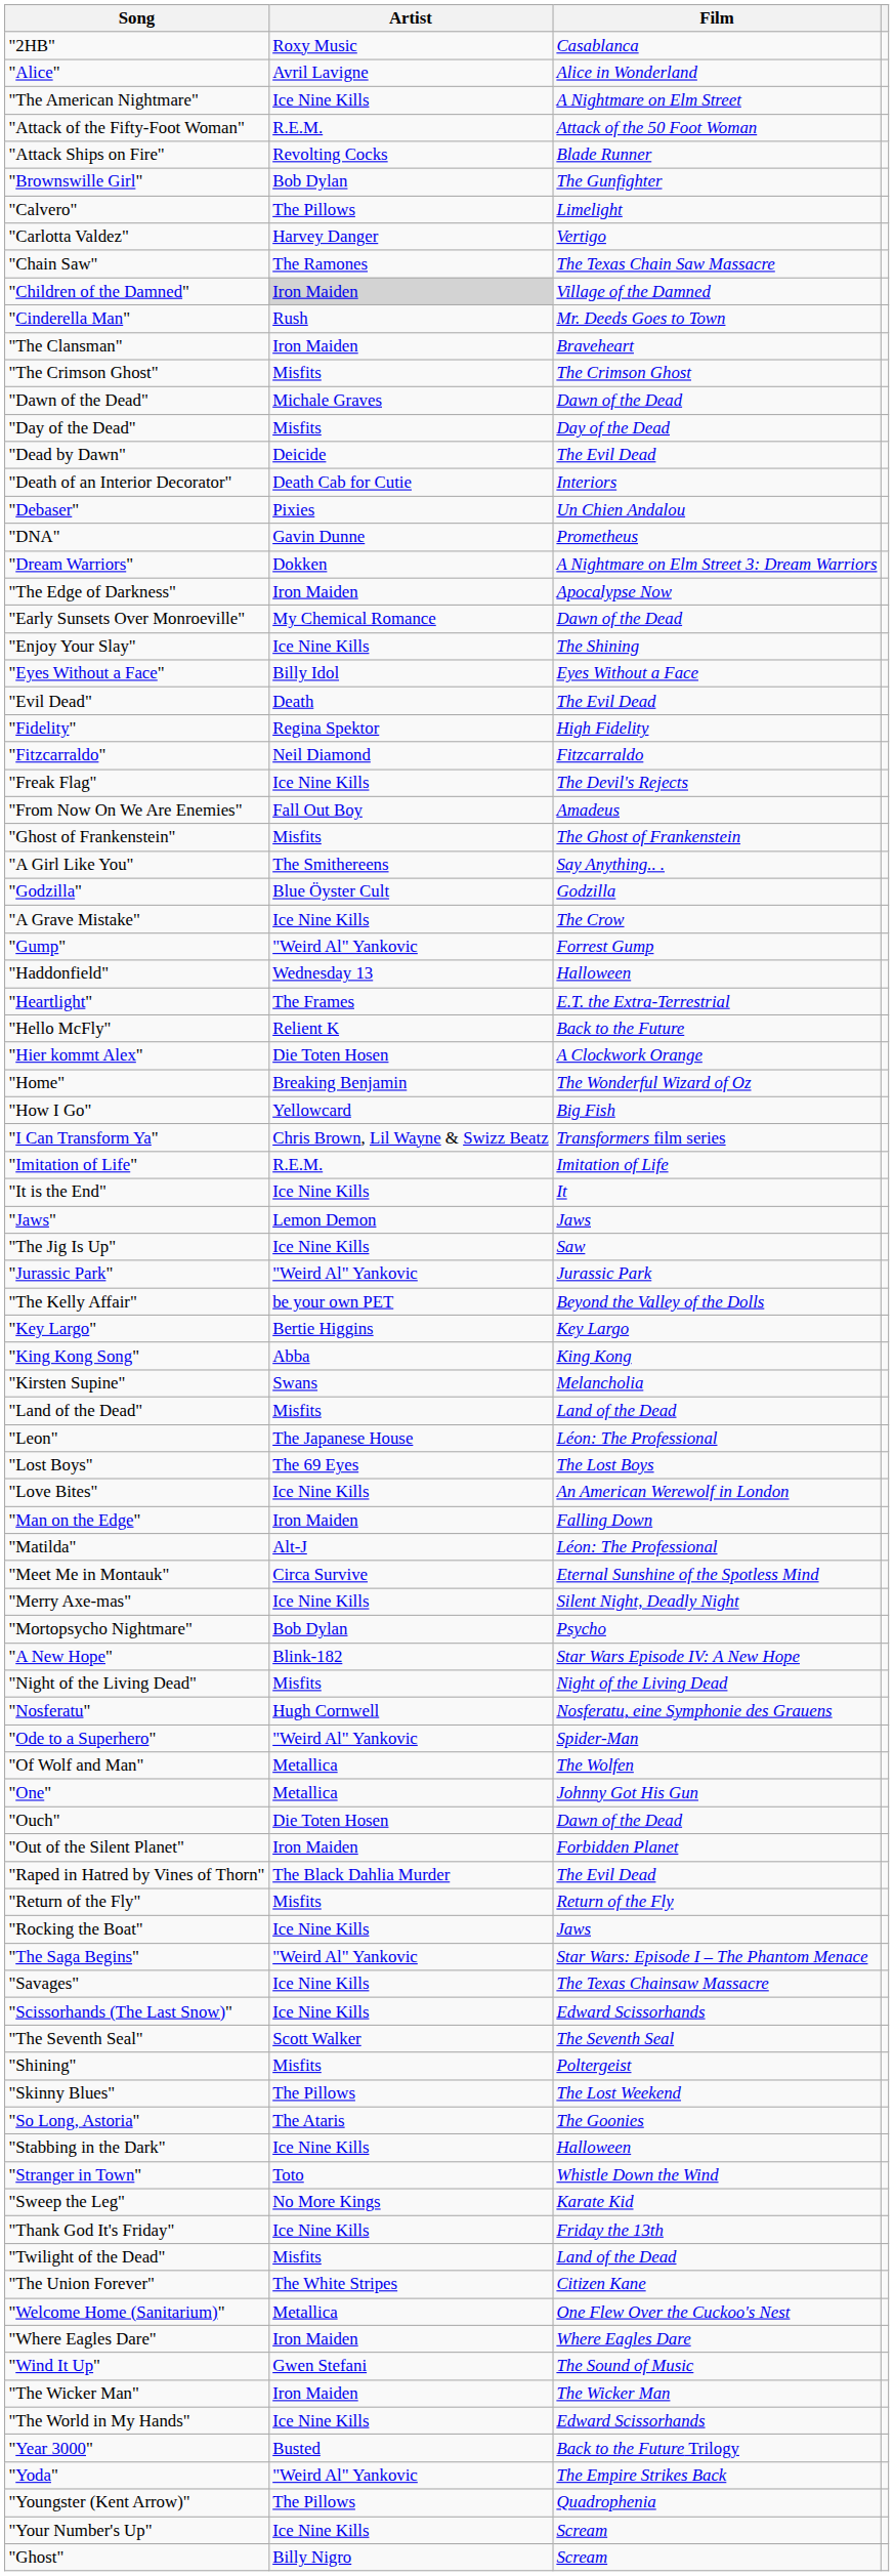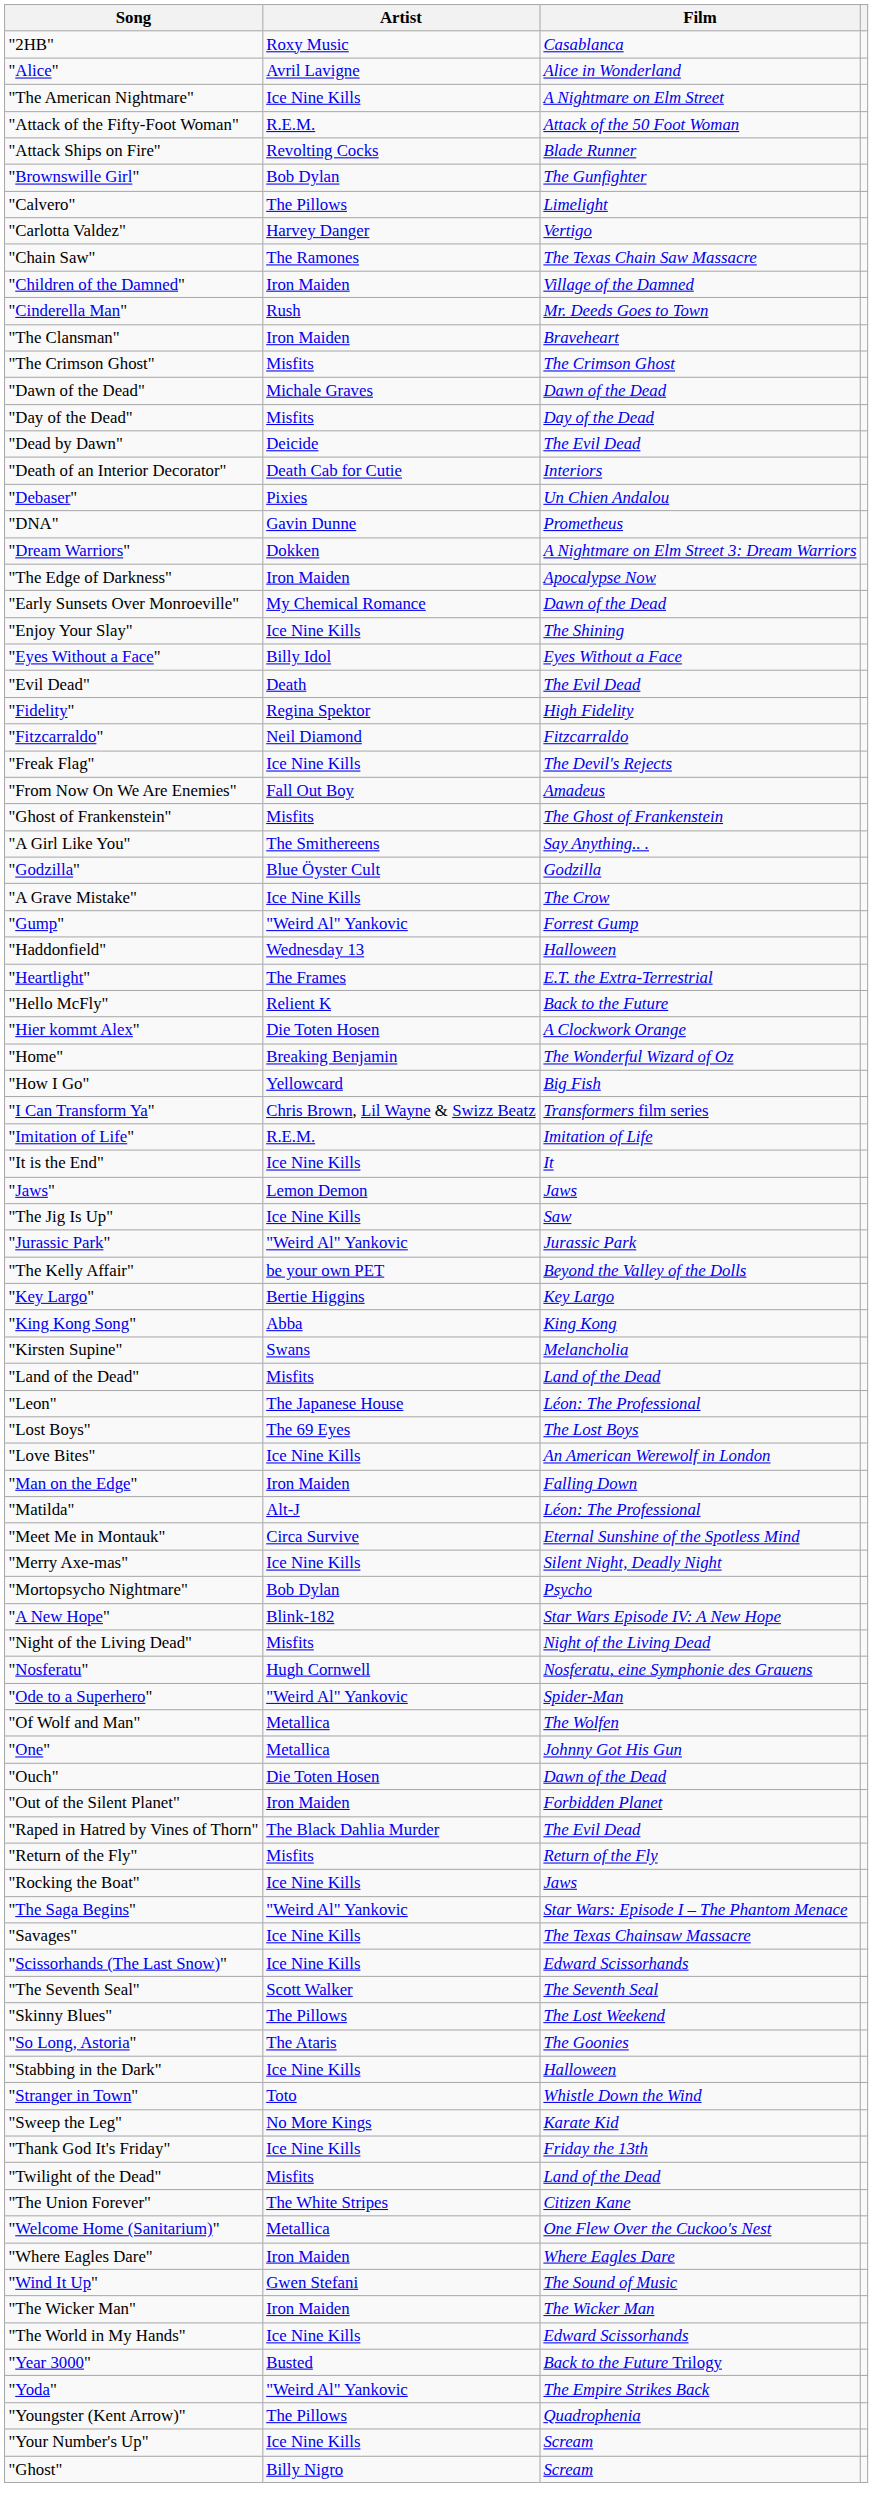"Children of the Damned" | Artist: lightgrey background -> no background
- row: "Shining" | Misfits | Poltergeist
